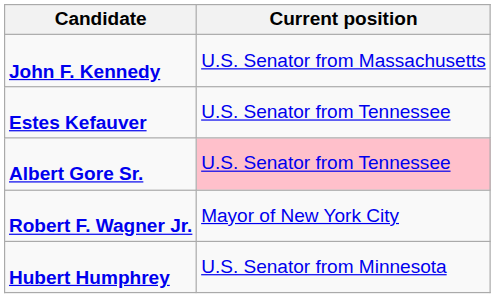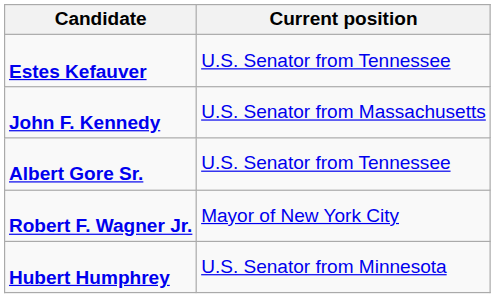rows swapped: Estes Kefauver <-> John F. Kennedy
Albert Gore Sr. | Current position: pink background -> no background
